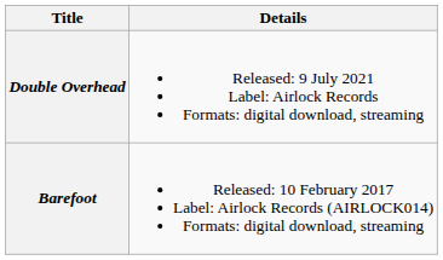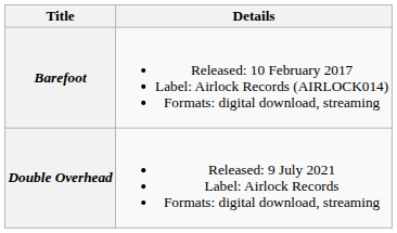rows swapped: Barefoot <-> Double Overhead
